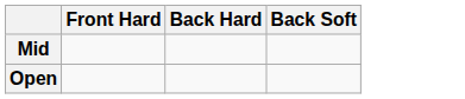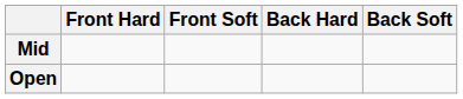+ column: Front Soft
